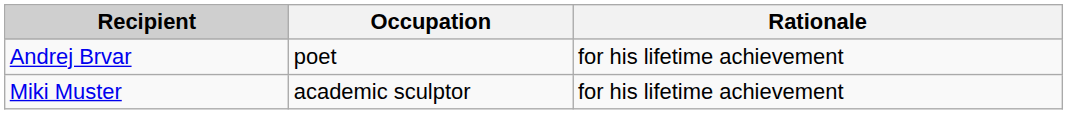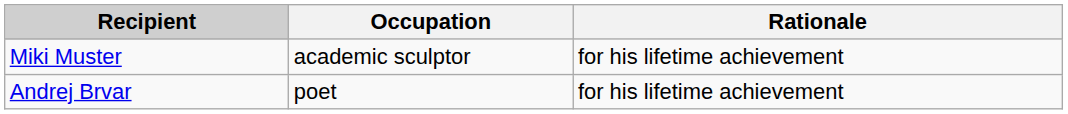rows swapped: Andrej Brvar <-> Miki Muster
